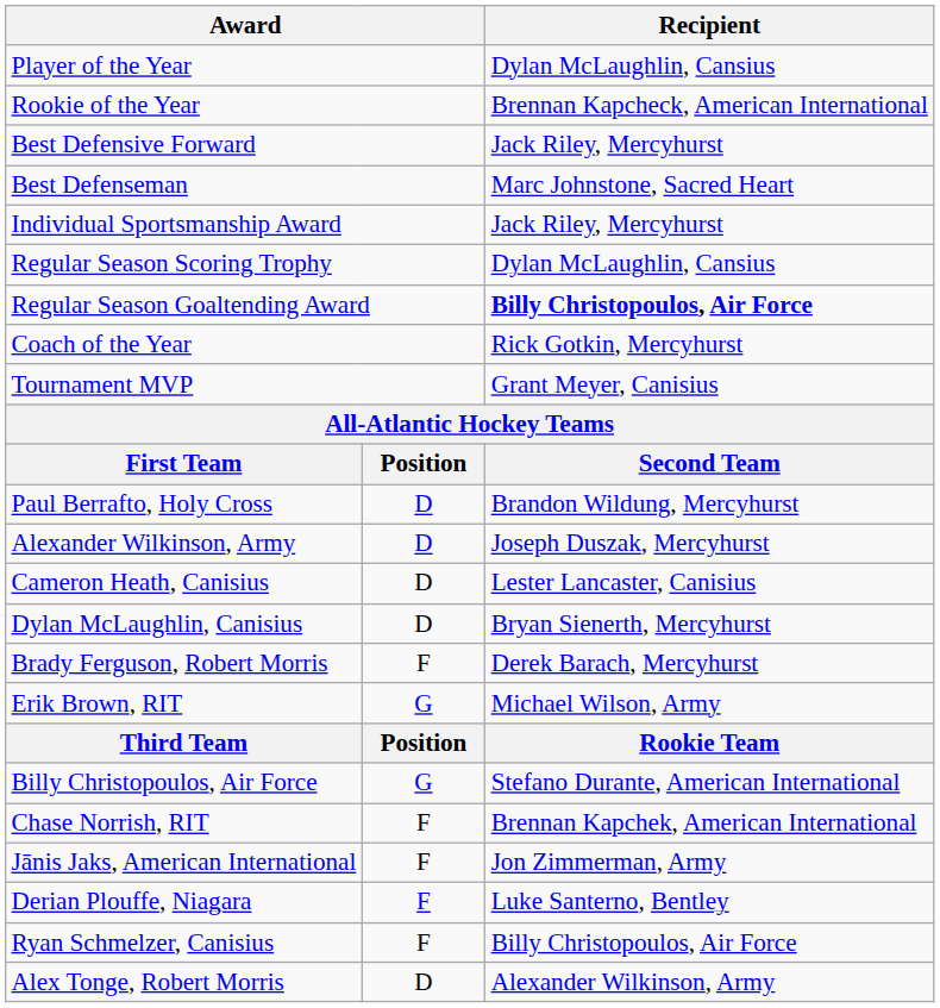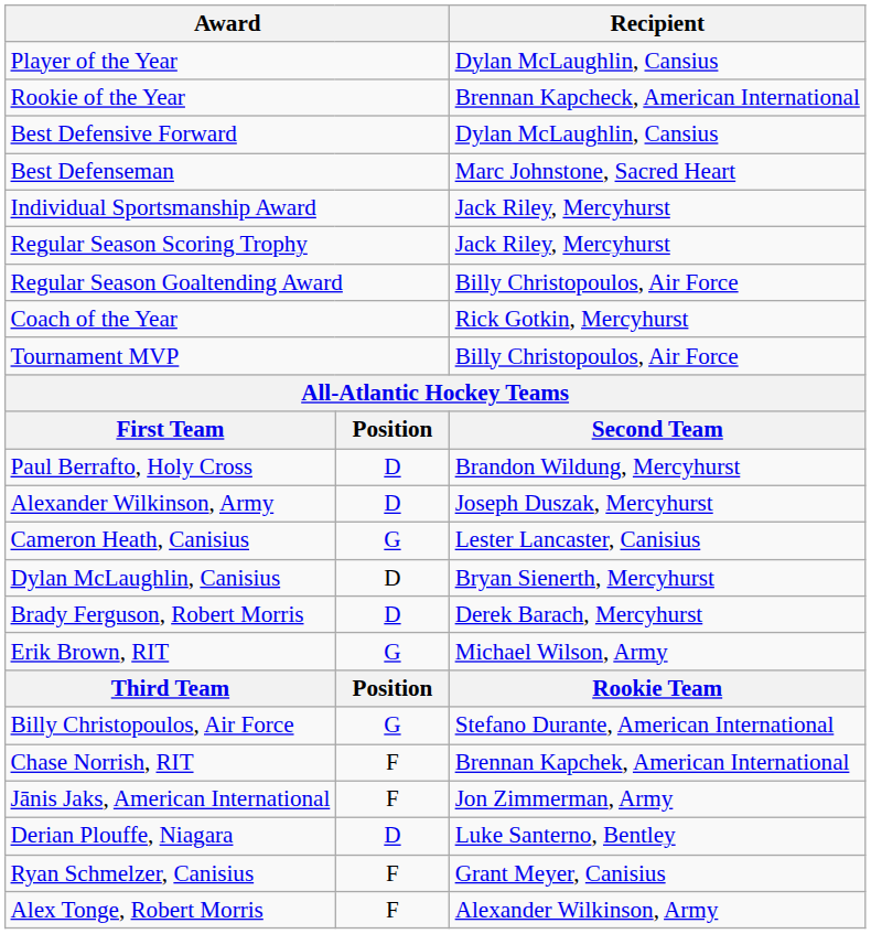Best Defensive Forward | Recipient: Jack Riley, Mercyhurst -> Dylan McLaughlin, Cansius
Regular Season Scoring Trophy | Recipient: Dylan McLaughlin, Cansius -> Jack Riley, Mercyhurst
Regular Season Goaltending Award | Recipient: bold -> normal
Tournament MVP | Recipient: Grant Meyer, Canisius -> Billy Christopoulos, Air Force
Cameron Heath, Canisius | column 2: D -> G
Brady Ferguson, Robert Morris | column 2: F -> D
Derian Plouffe, Niagara | column 2: F -> D
Ryan Schmelzer, Canisius | Recipient: Billy Christopoulos, Air Force -> Grant Meyer, Canisius
Alex Tonge, Robert Morris | column 2: D -> F
